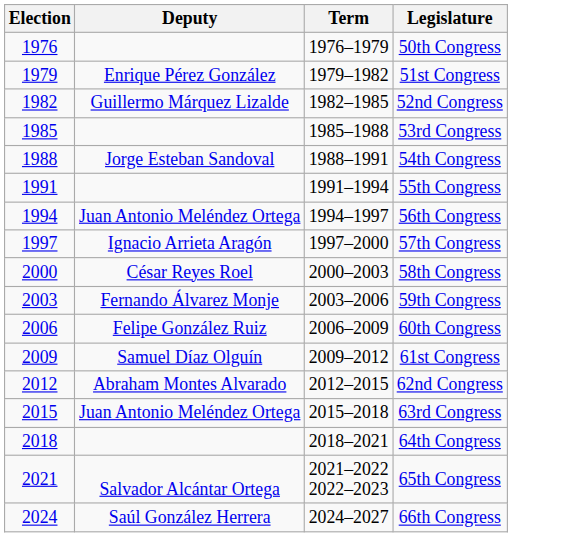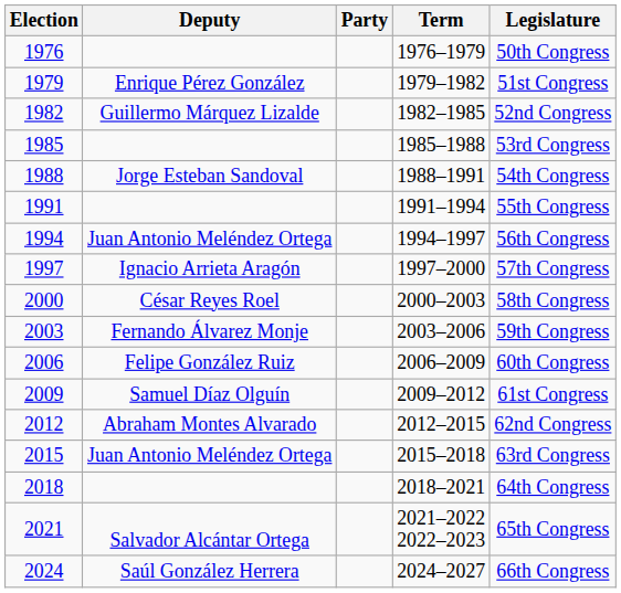+ column: Party
